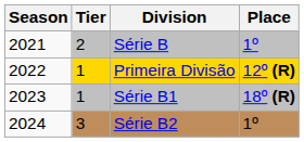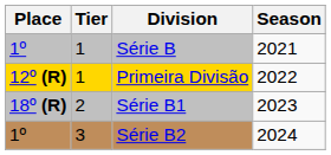columns swapped: Season <-> Place
Série B | Tier: 2 -> 1
Série B1 | Tier: 1 -> 2
